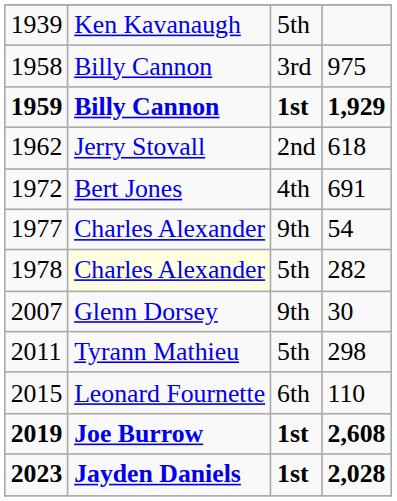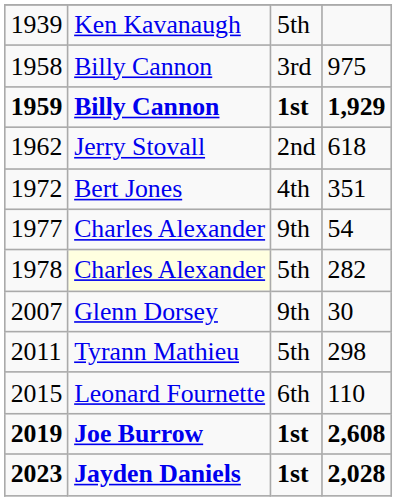1972 | column 4: 691 -> 351
